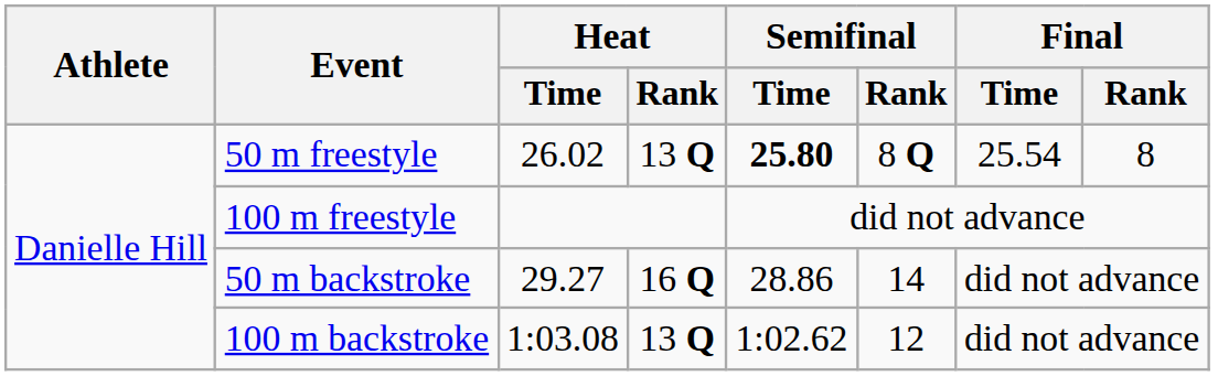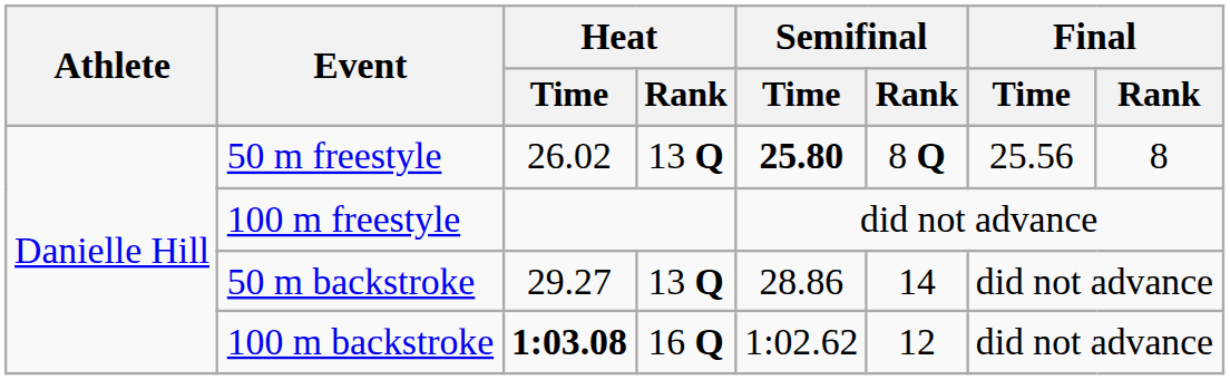50 m freestyle | Final / Time: 25.54 -> 25.56
50 m backstroke | Heat / Rank: 16 Q -> 13 Q
100 m backstroke | Heat / Time: normal -> bold
100 m backstroke | Heat / Rank: 13 Q -> 16 Q
